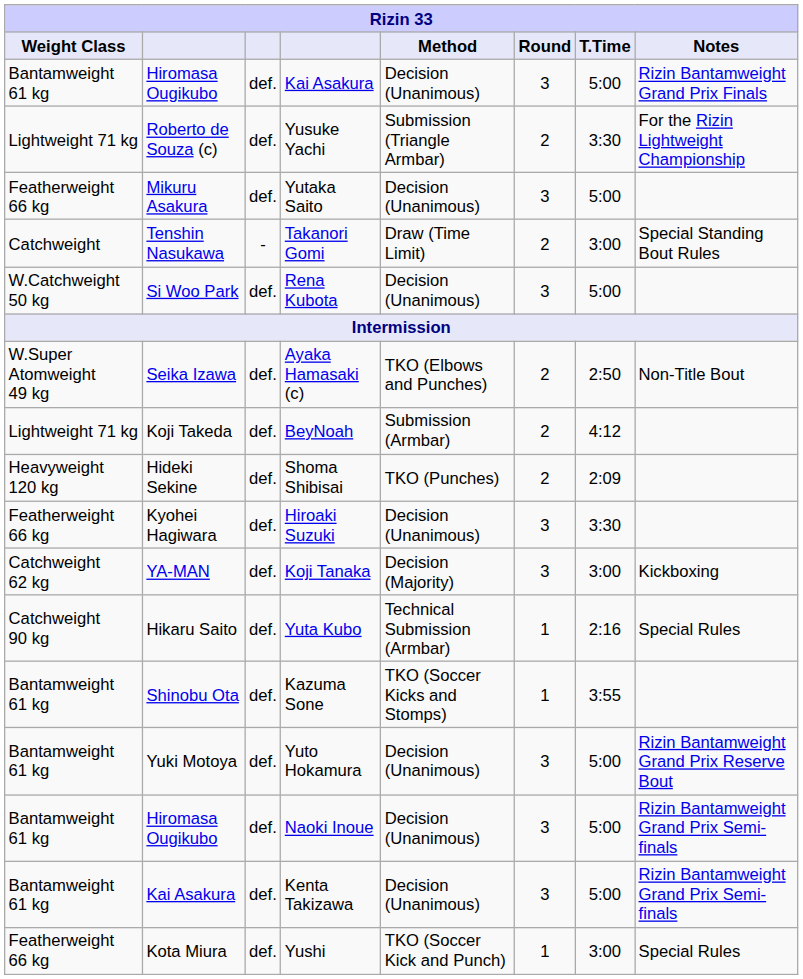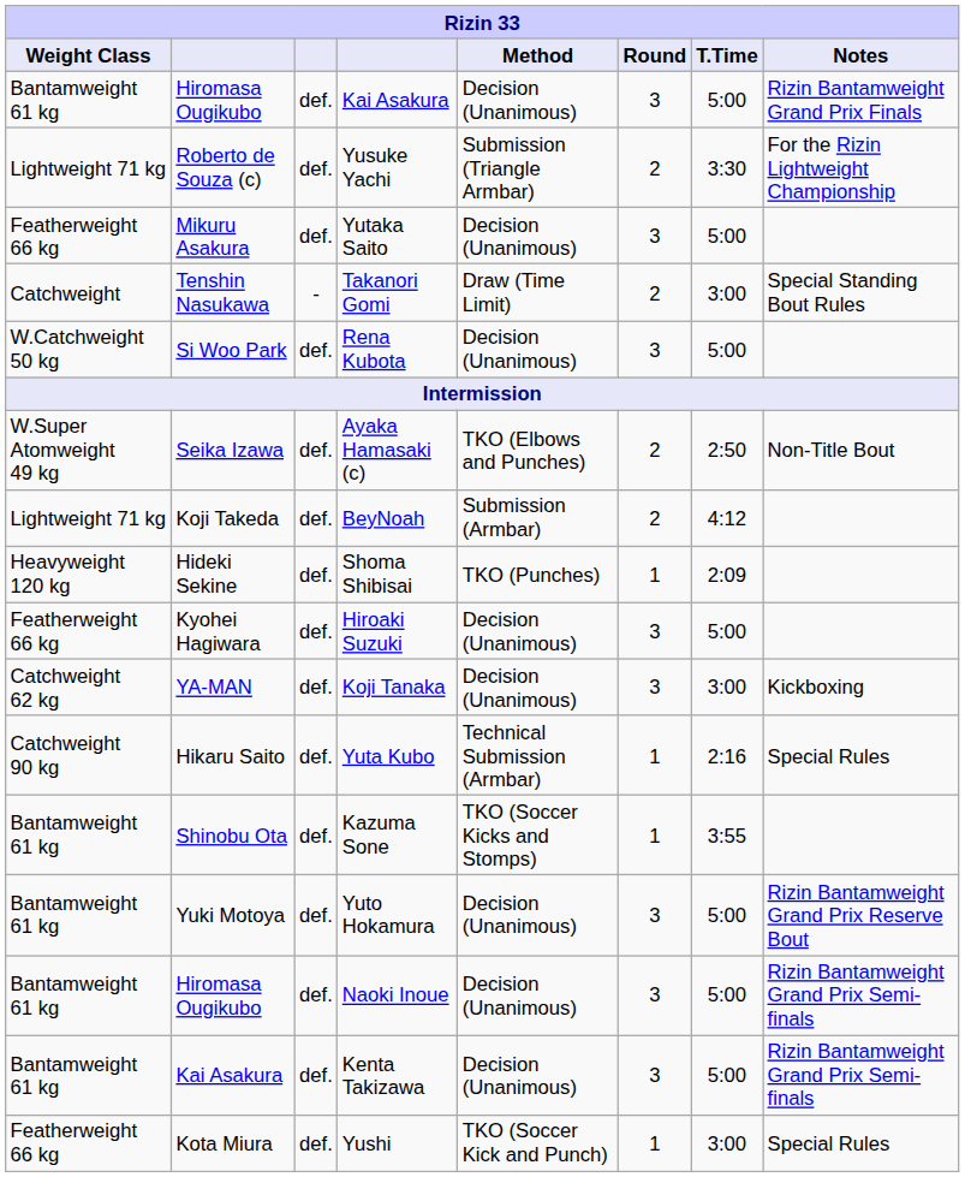Shoma Shibisai | Round: 2 -> 1
Hiroaki Suzuki | T.Time: 3:30 -> 5:00
Koji Tanaka | Method: Decision (Majority) -> Decision (Unanimous)
